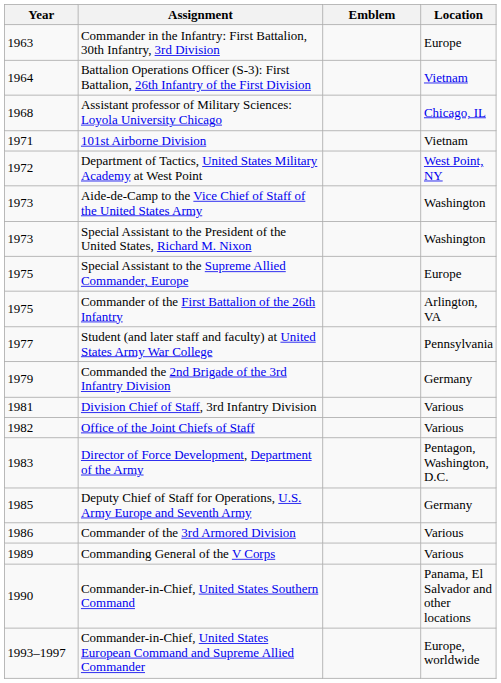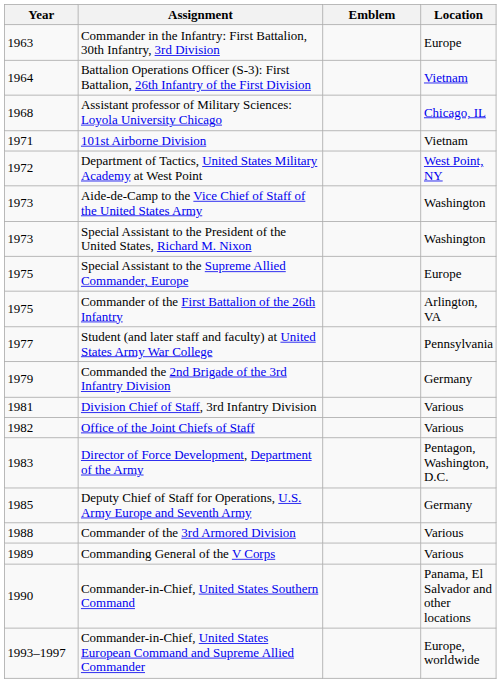Commander of the 3rd Armored Division | Year: 1986 -> 1988
